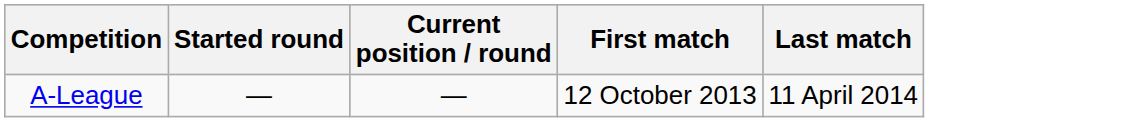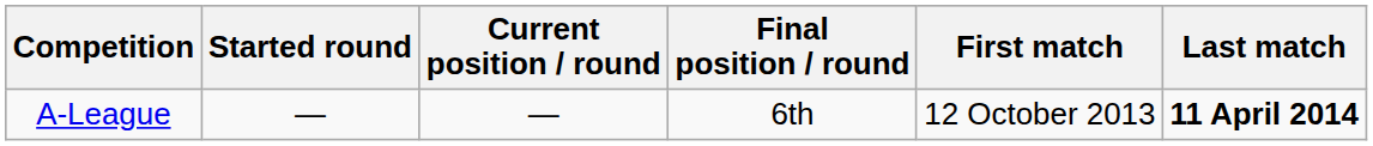+ column: Final position / round | 6th
A-League | Last match: normal -> bold
